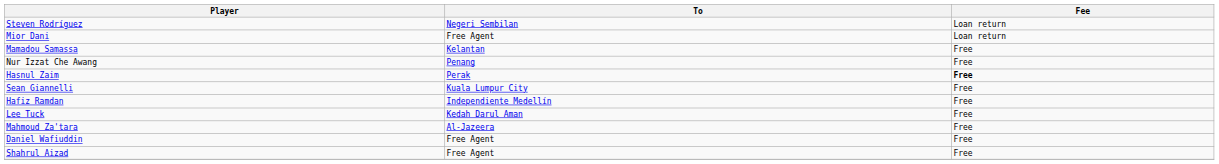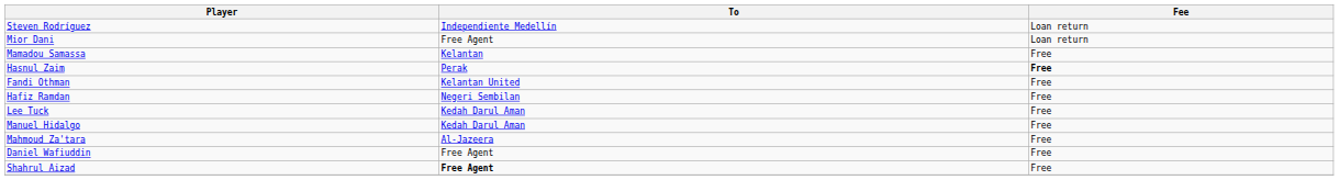Steven Rodríguez | To: Negeri Sembilan -> Independiente Medellín
- row: Nur Izzat Che Awang | Penang | Free
+ row: Fandi Othman | Kelantan United | Free
- row: Sean Giannelli | Kuala Lumpur City | Free
Hafiz Ramdan | To: Independiente Medellín -> Negeri Sembilan
+ row: Manuel Hidalgo | Kedah Darul Aman | Free
Shahrul Aizad | To: normal -> bold
